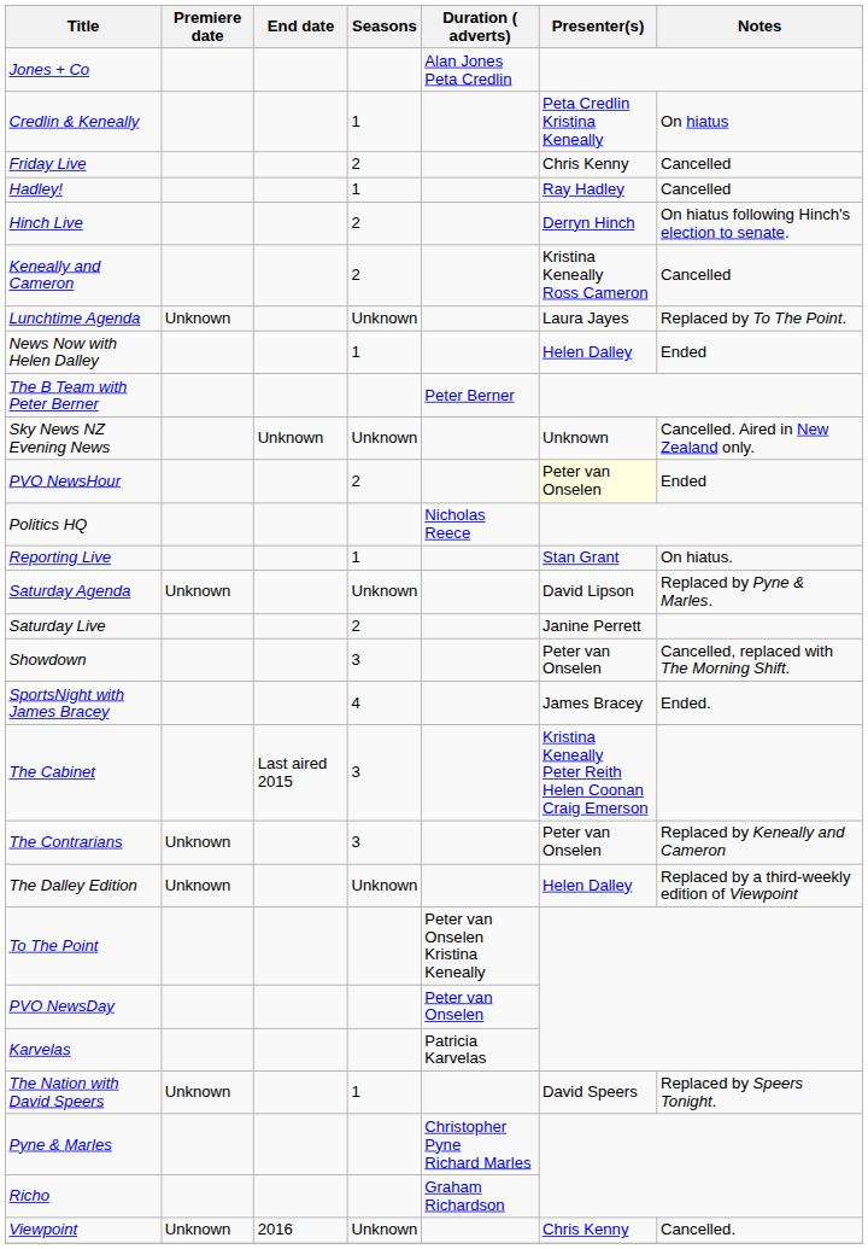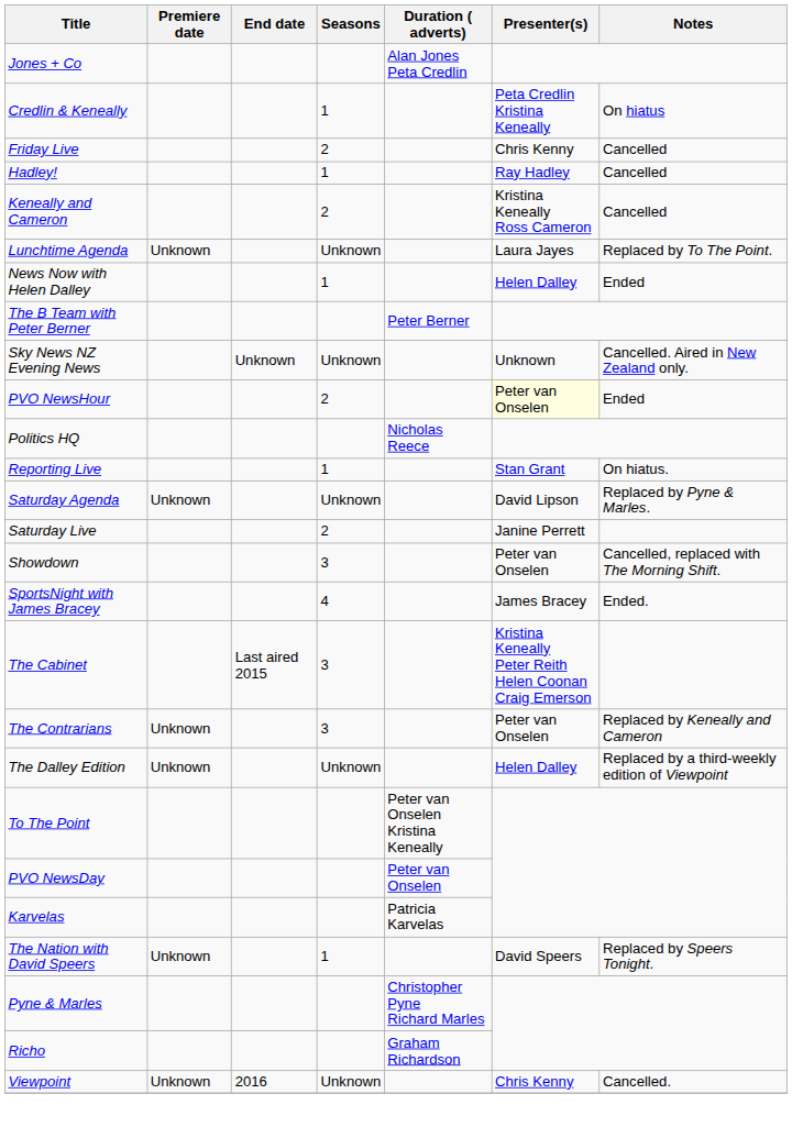- row: Hinch Live | 2 | Derryn Hinch | On hiatus following Hinch's election to senate.
